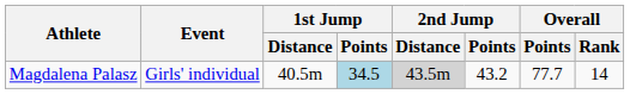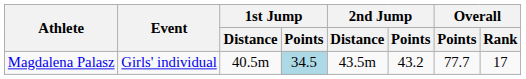Magdalena Palasz | 2nd Jump / Distance: lightgrey background -> no background
Magdalena Palasz | Overall / Rank: 14 -> 17
